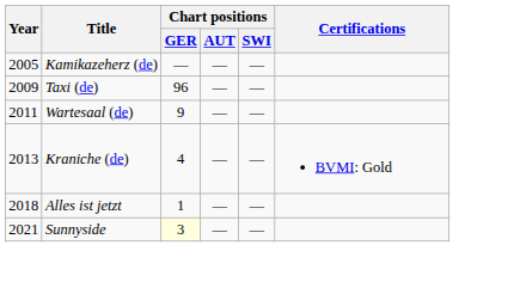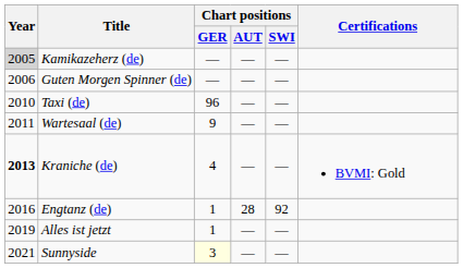Kamikazeherz (de) | Year: no background -> lightgrey background
+ row: 2006 | Guten Morgen Spinner (de) | — | — | —
Taxi (de) | Year: 2009 -> 2010
Kraniche (de) | Year: normal -> bold
+ row: 2016 | Engtanz (de) | 1 | 28 | 92
Alles ist jetzt | Year: 2018 -> 2019
